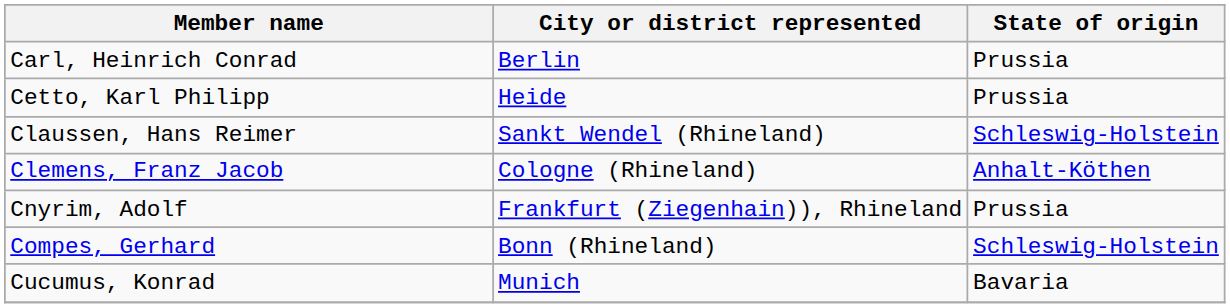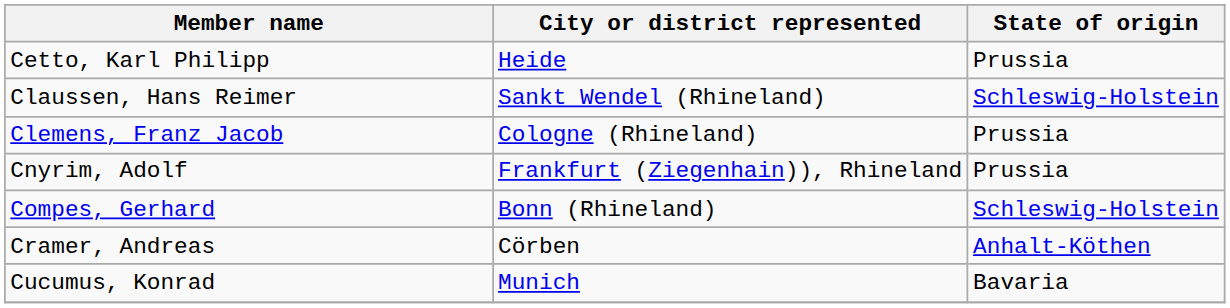- row: Carl, Heinrich Conrad | Berlin | Prussia
Clemens, Franz Jacob | State of origin: Anhalt-Köthen -> Prussia
+ row: Cramer, Andreas | Cörben | Anhalt-Köthen
